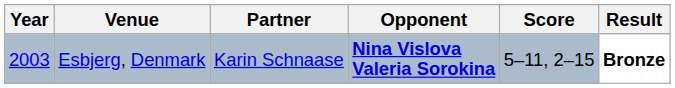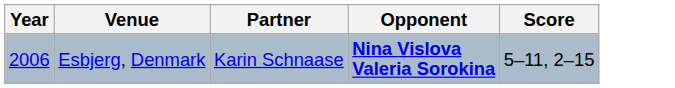- column: Result | Bronze
Esbjerg, Denmark | Year: 2003 -> 2006
